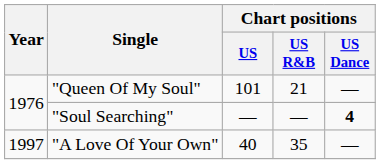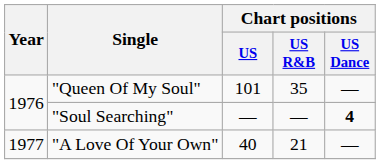"Queen Of My Soul" | Chart positions / US R&B: 21 -> 35
"A Love Of Your Own" | Year: 1997 -> 1977
"A Love Of Your Own" | Chart positions / US R&B: 35 -> 21
